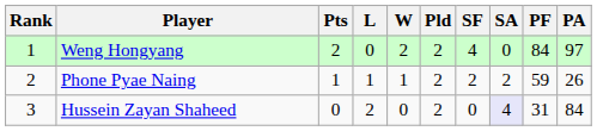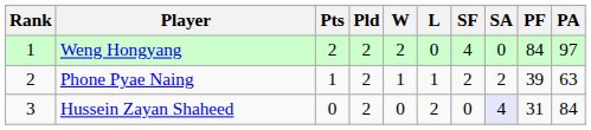columns swapped: Pld <-> L
Phone Pyae Naing | PF: 59 -> 39
Phone Pyae Naing | PA: 26 -> 63
